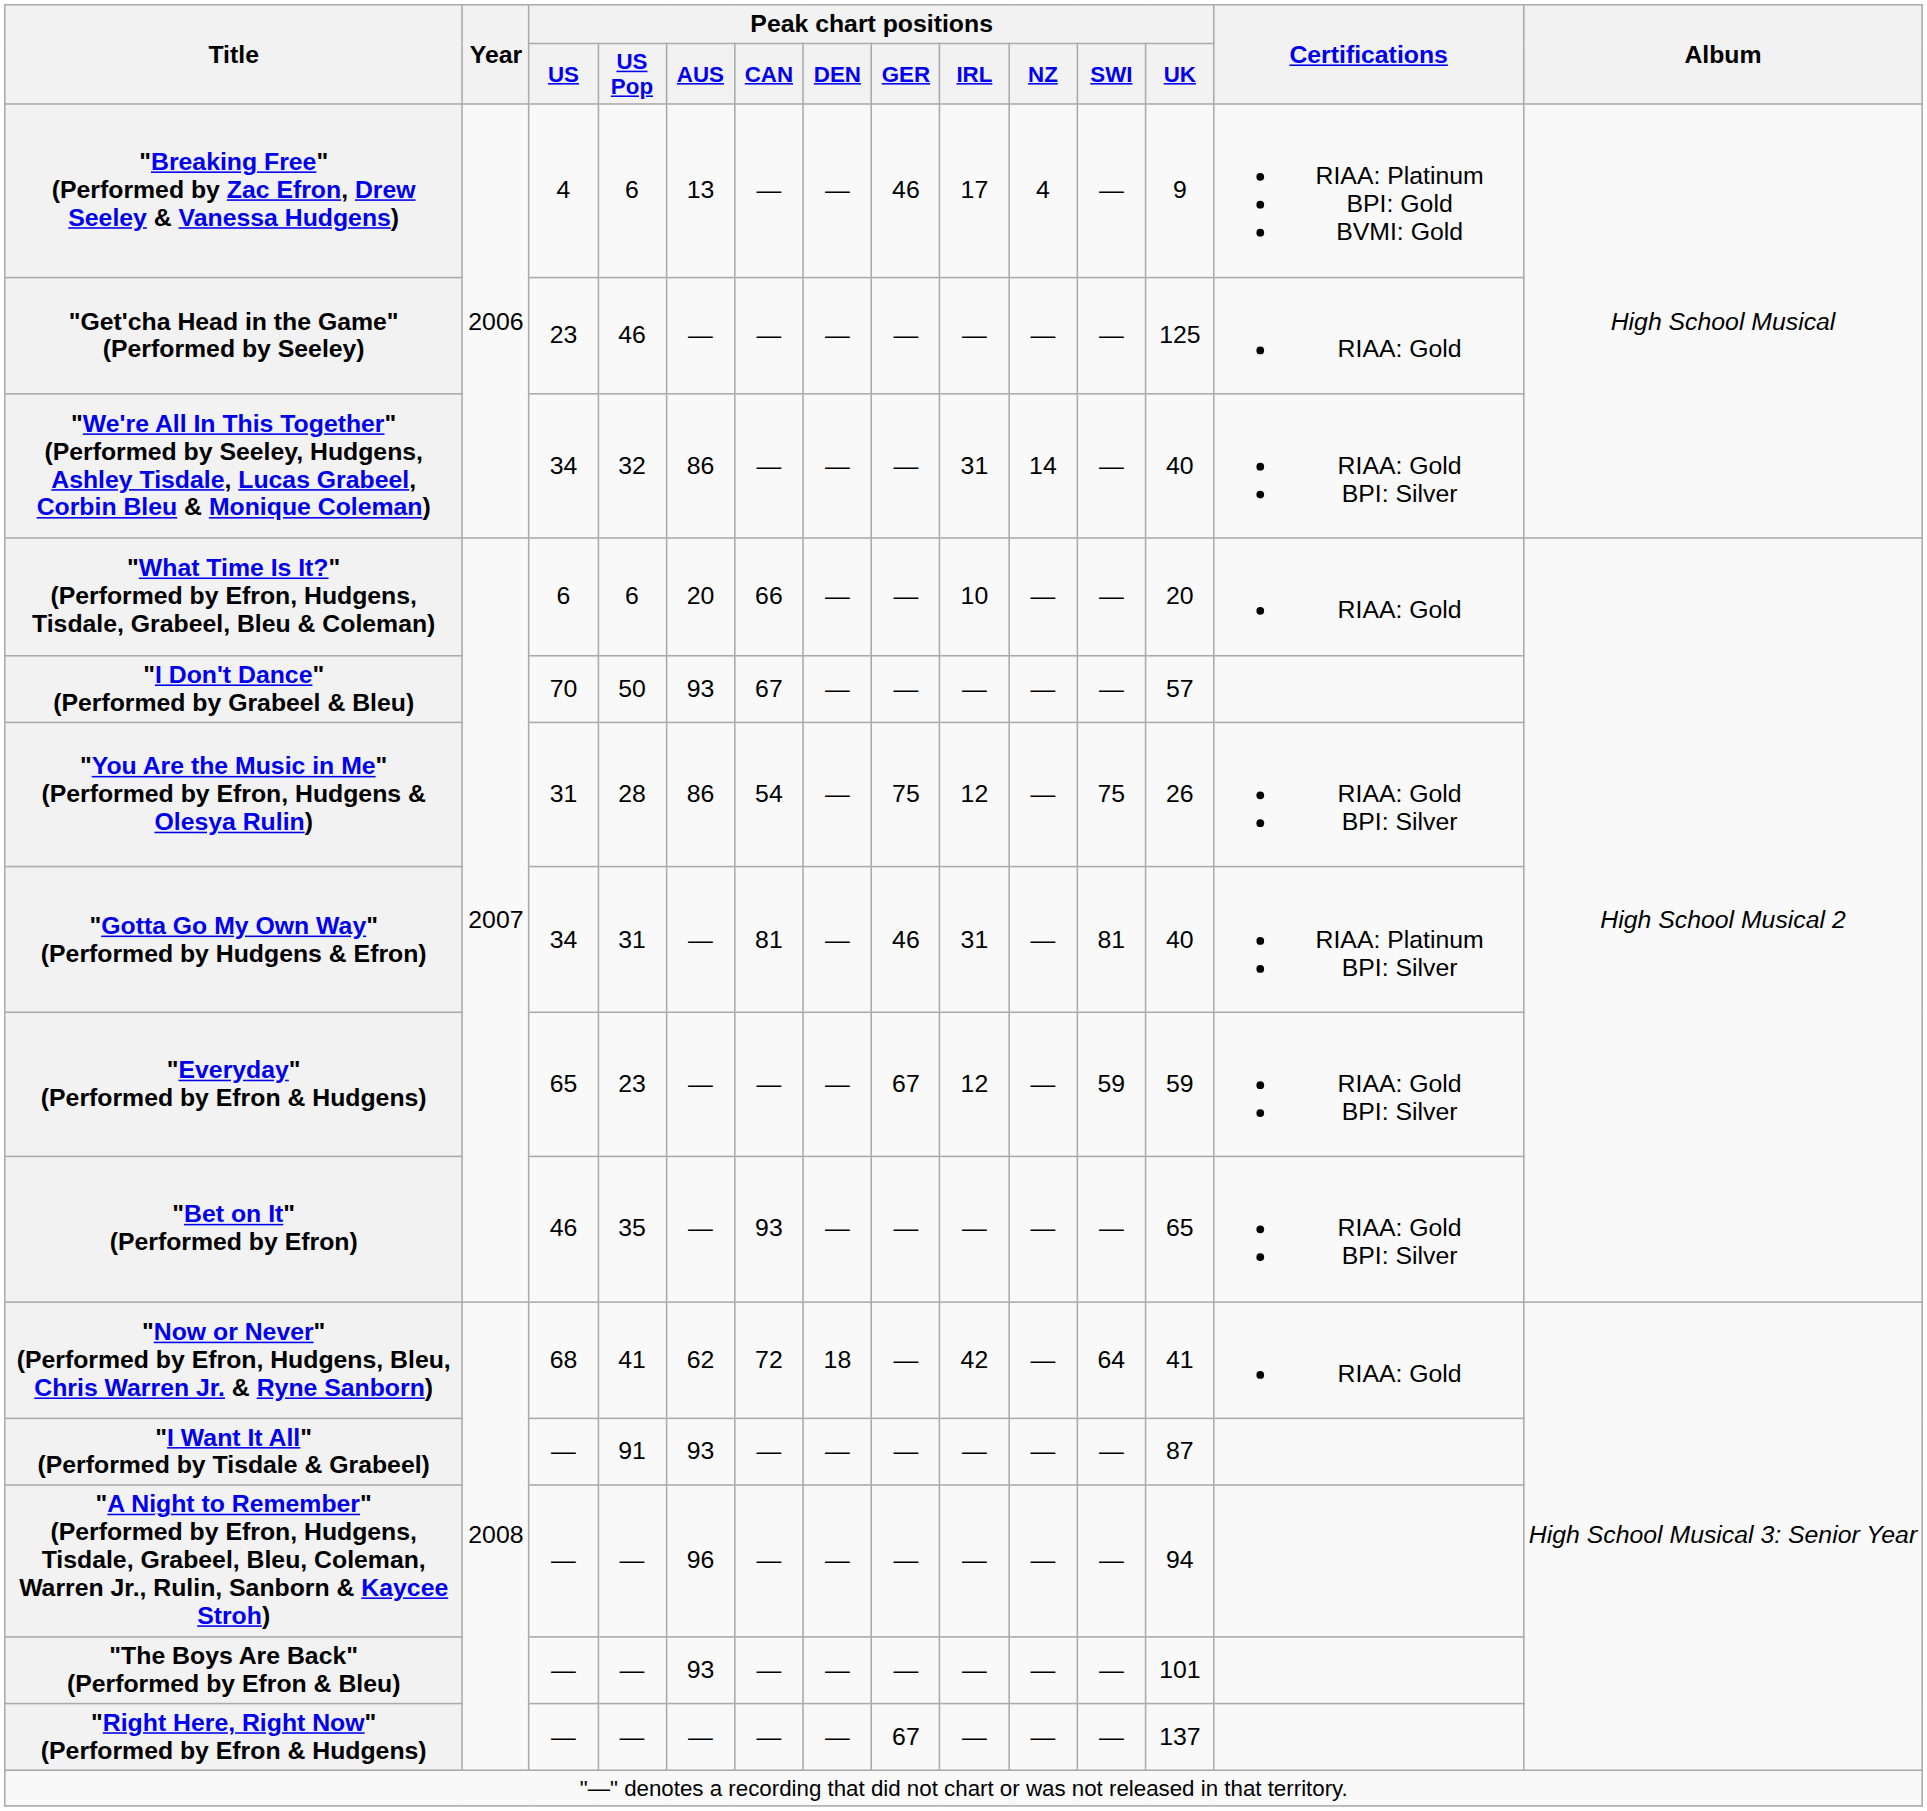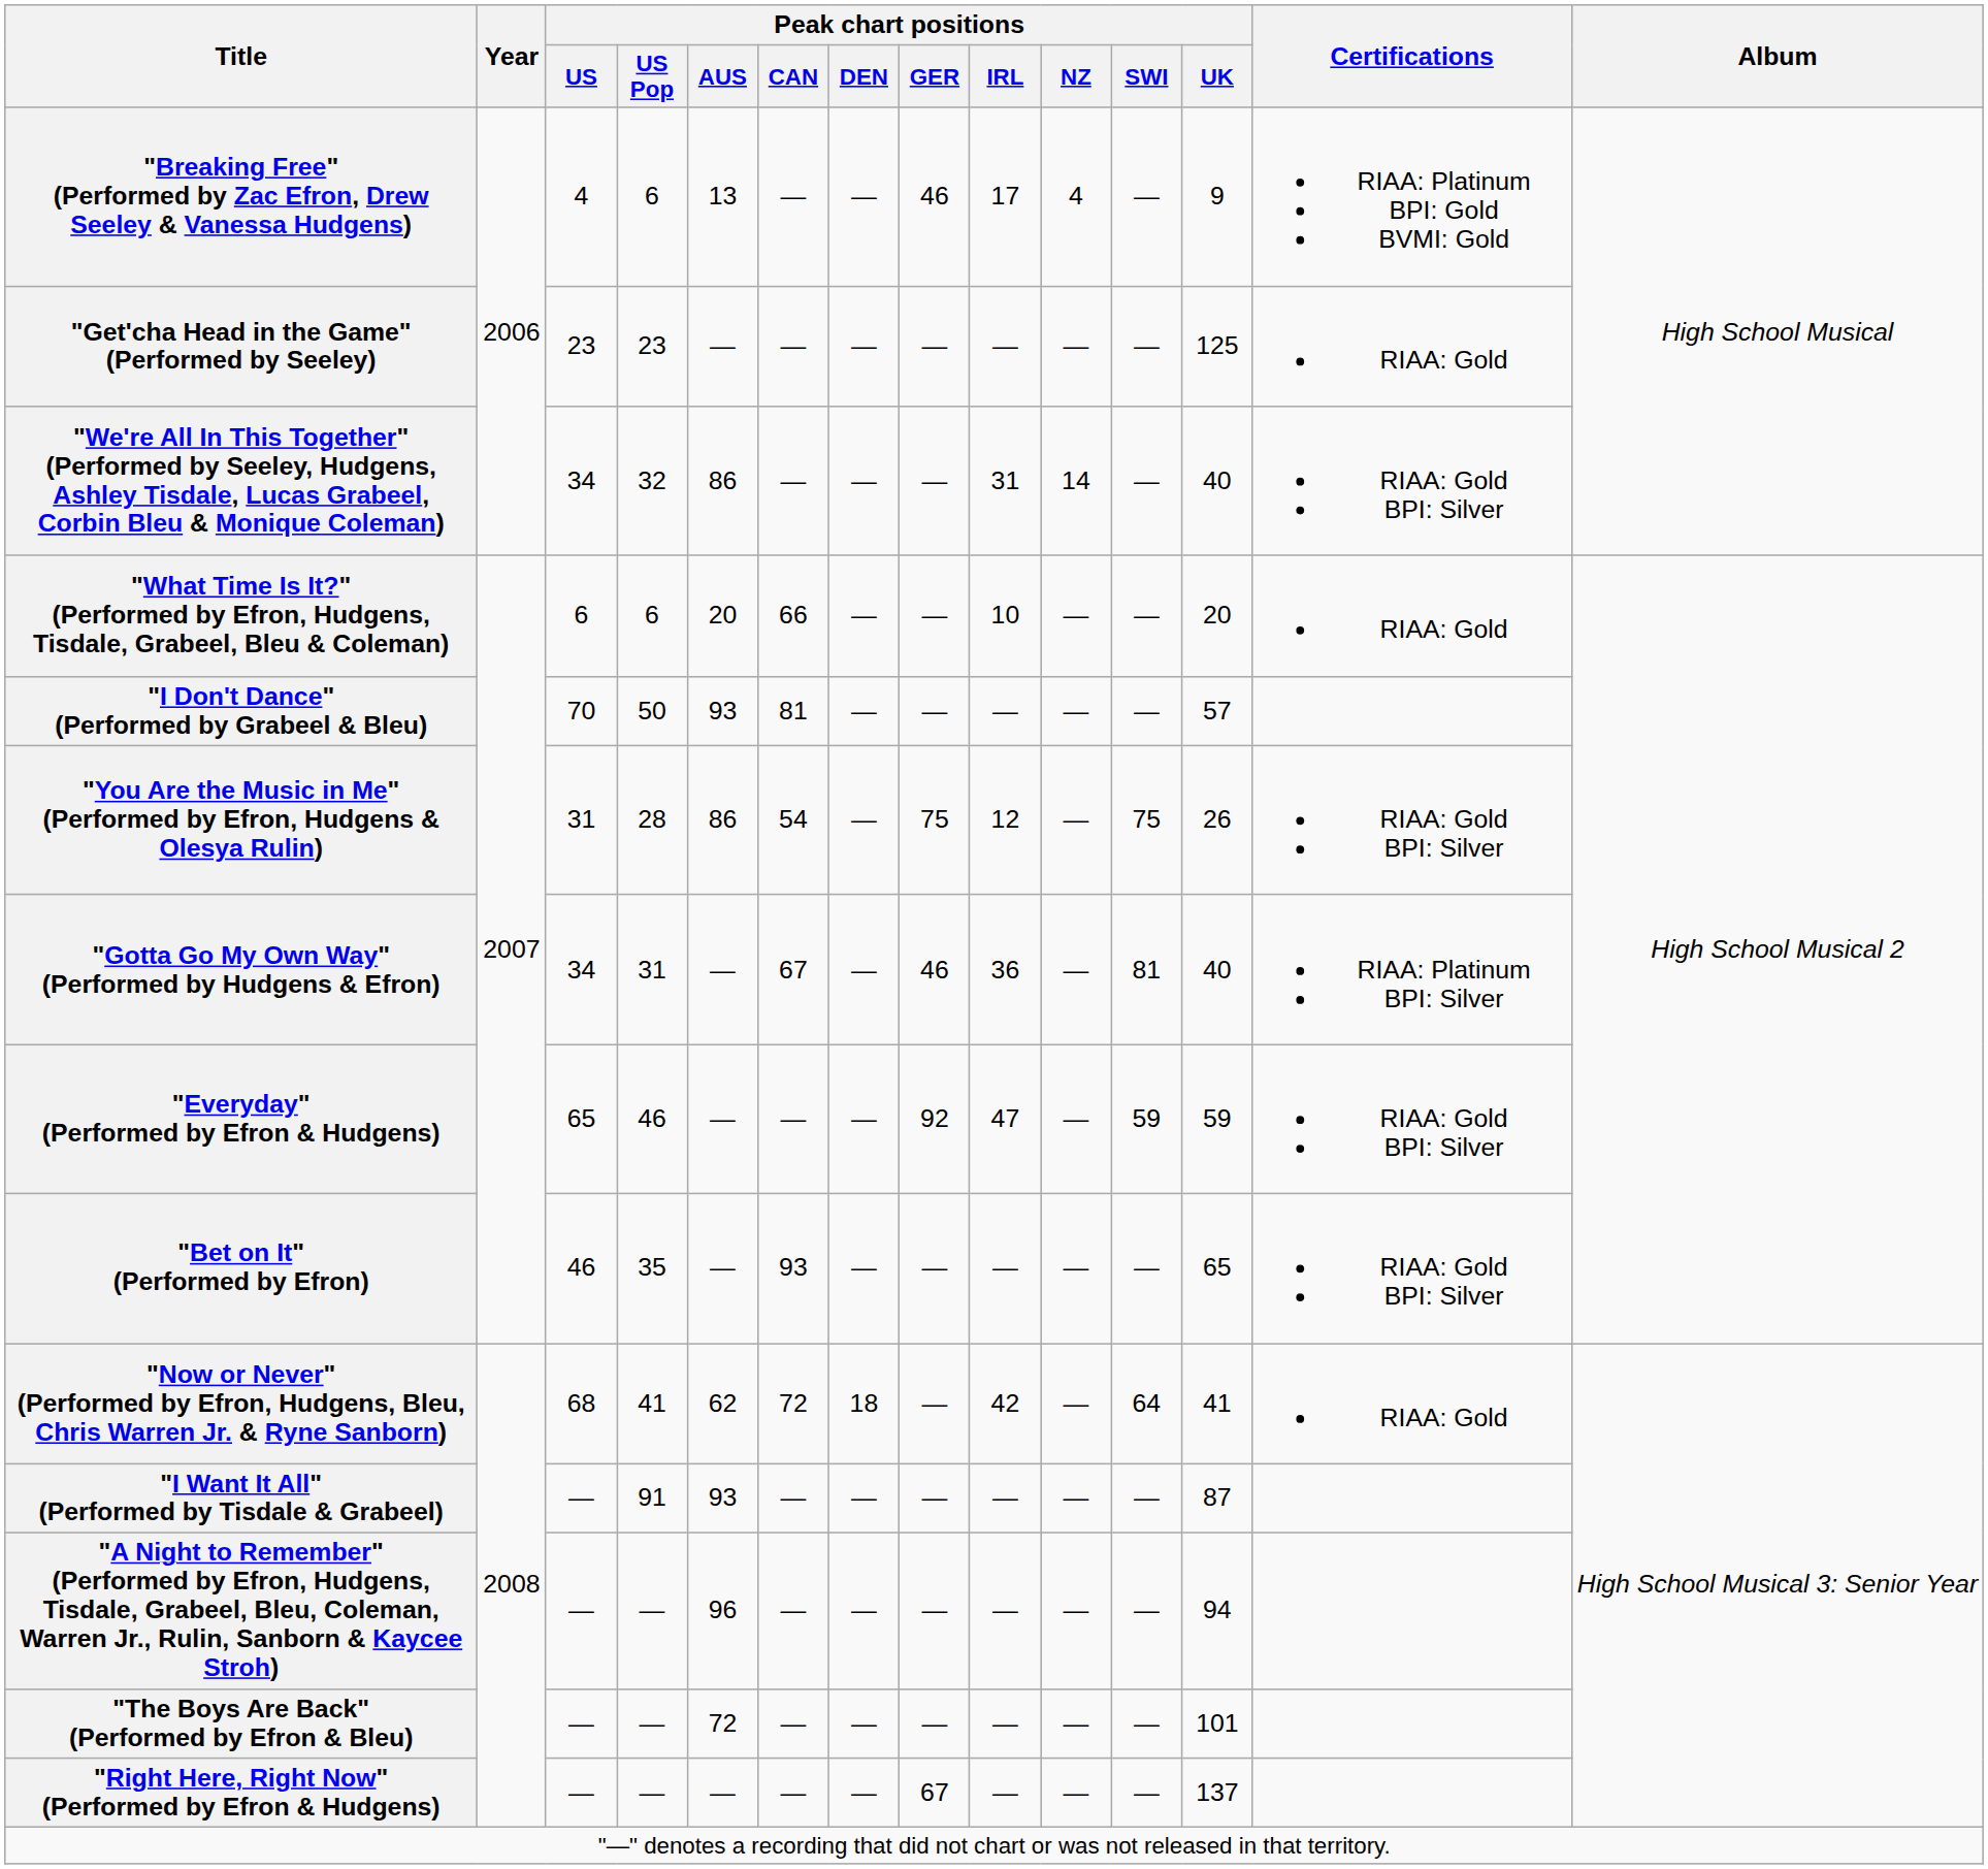"Get'cha Head in the Game" (Performed by Seeley) | Peak chart positions / US Pop: 46 -> 23
"I Don't Dance" (Performed by Grabeel & Bleu) | Peak chart positions / CAN: 67 -> 81
"Gotta Go My Own Way" (Performed by Hudgens & Efron) | Peak chart positions / CAN: 81 -> 67
"Gotta Go My Own Way" (Performed by Hudgens & Efron) | Peak chart positions / IRL: 31 -> 36
"Everyday" (Performed by Efron & Hudgens) | Peak chart positions / US Pop: 23 -> 46
"Everyday" (Performed by Efron & Hudgens) | Peak chart positions / GER: 67 -> 92
"Everyday" (Performed by Efron & Hudgens) | Peak chart positions / IRL: 12 -> 47
"The Boys Are Back" (Performed by Efron & Bleu) | Peak chart positions / AUS: 93 -> 72
